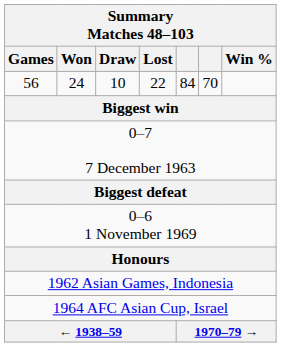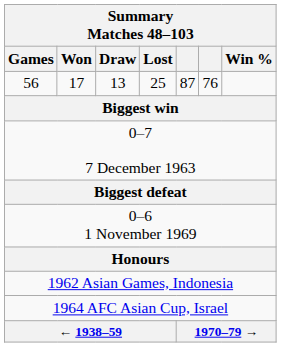56 | Won: 24 -> 17
56 | Draw: 10 -> 13
56 | Lost: 22 -> 25
56 | column 5: 84 -> 87
56 | column 6: 70 -> 76
